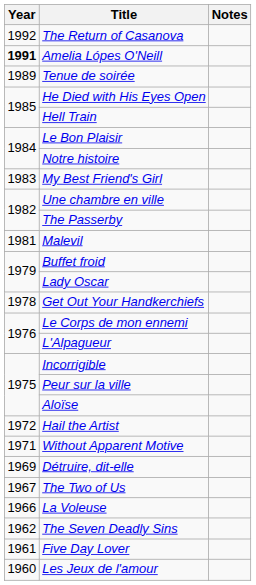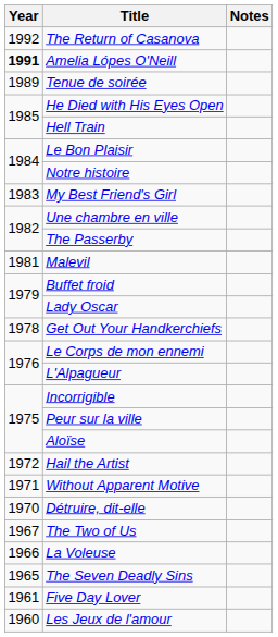Détruire, dit-elle | Year: 1969 -> 1970
The Seven Deadly Sins | Year: 1962 -> 1965
